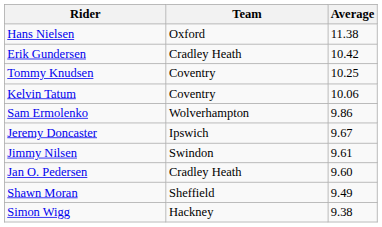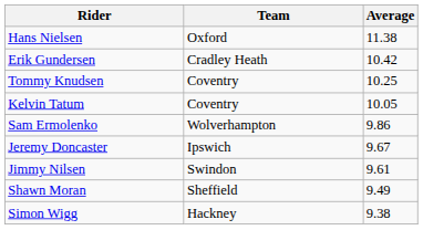Kelvin Tatum | Average: 10.06 -> 10.05
- row: Jan O. Pedersen | Cradley Heath | 9.60
